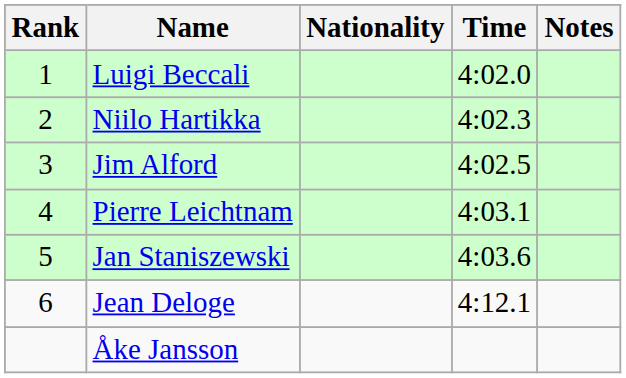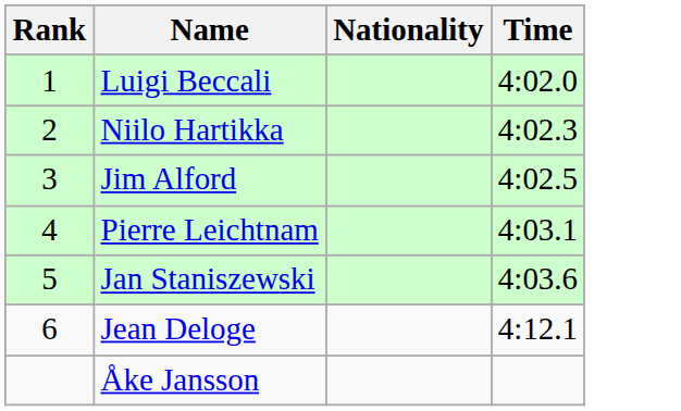- column: Notes
